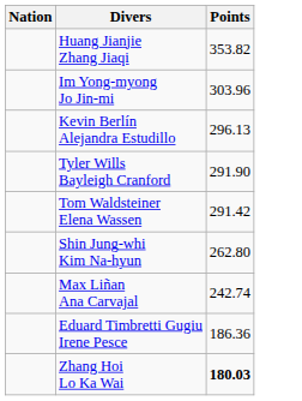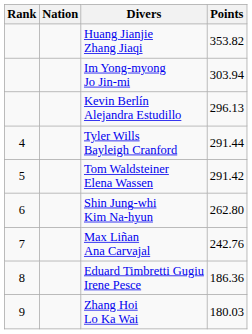+ column: Rank | 4 | 5 | 6 | 7 | 8 | 9
Im Yong-myong Jo Jin-mi | Points: 303.96 -> 303.94
Tyler Wills Bayleigh Cranford | Points: 291.90 -> 291.44
Max Liñan Ana Carvajal | Points: 242.74 -> 242.76
Zhang Hoi Lo Ka Wai | Points: bold -> normal
